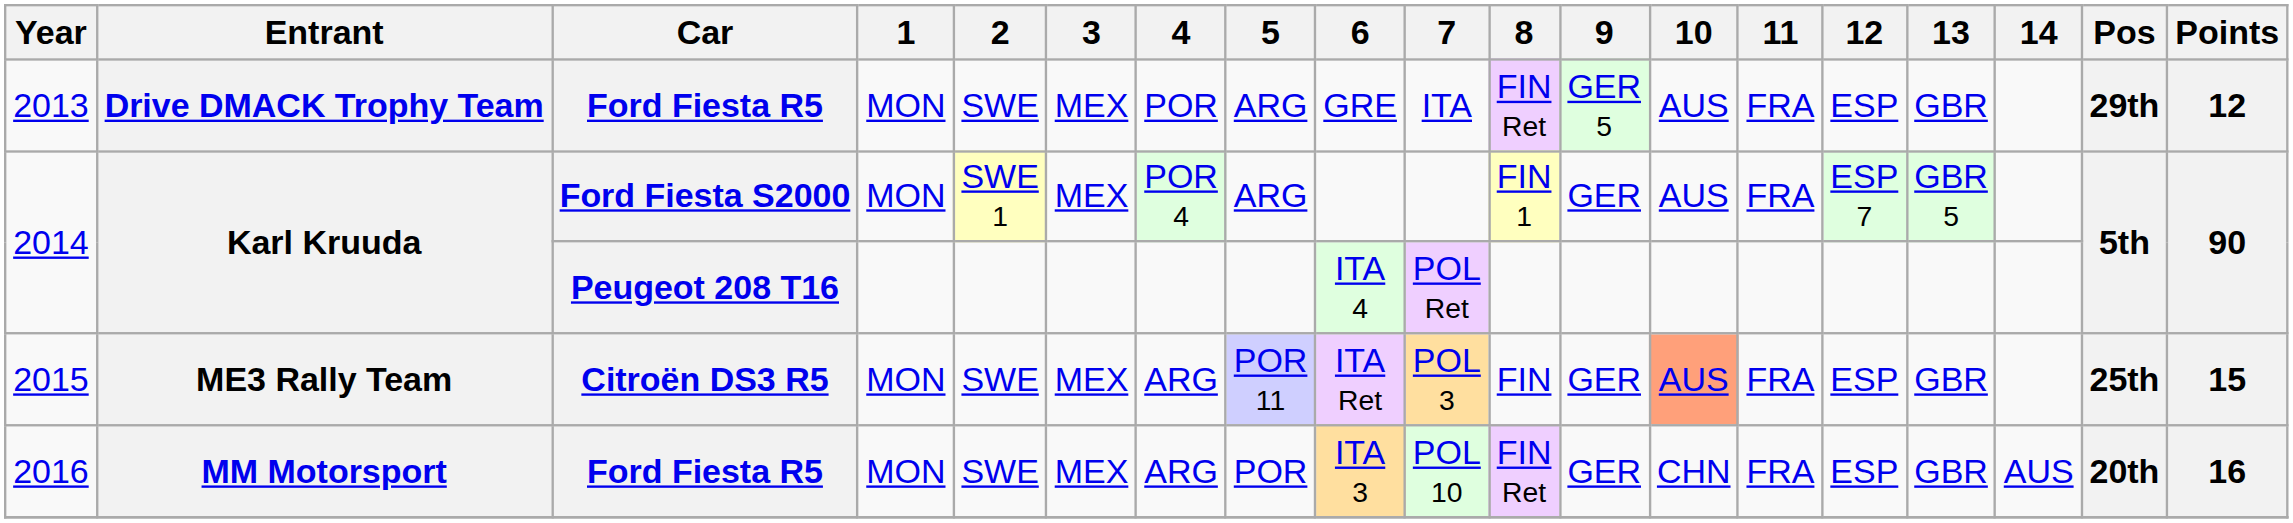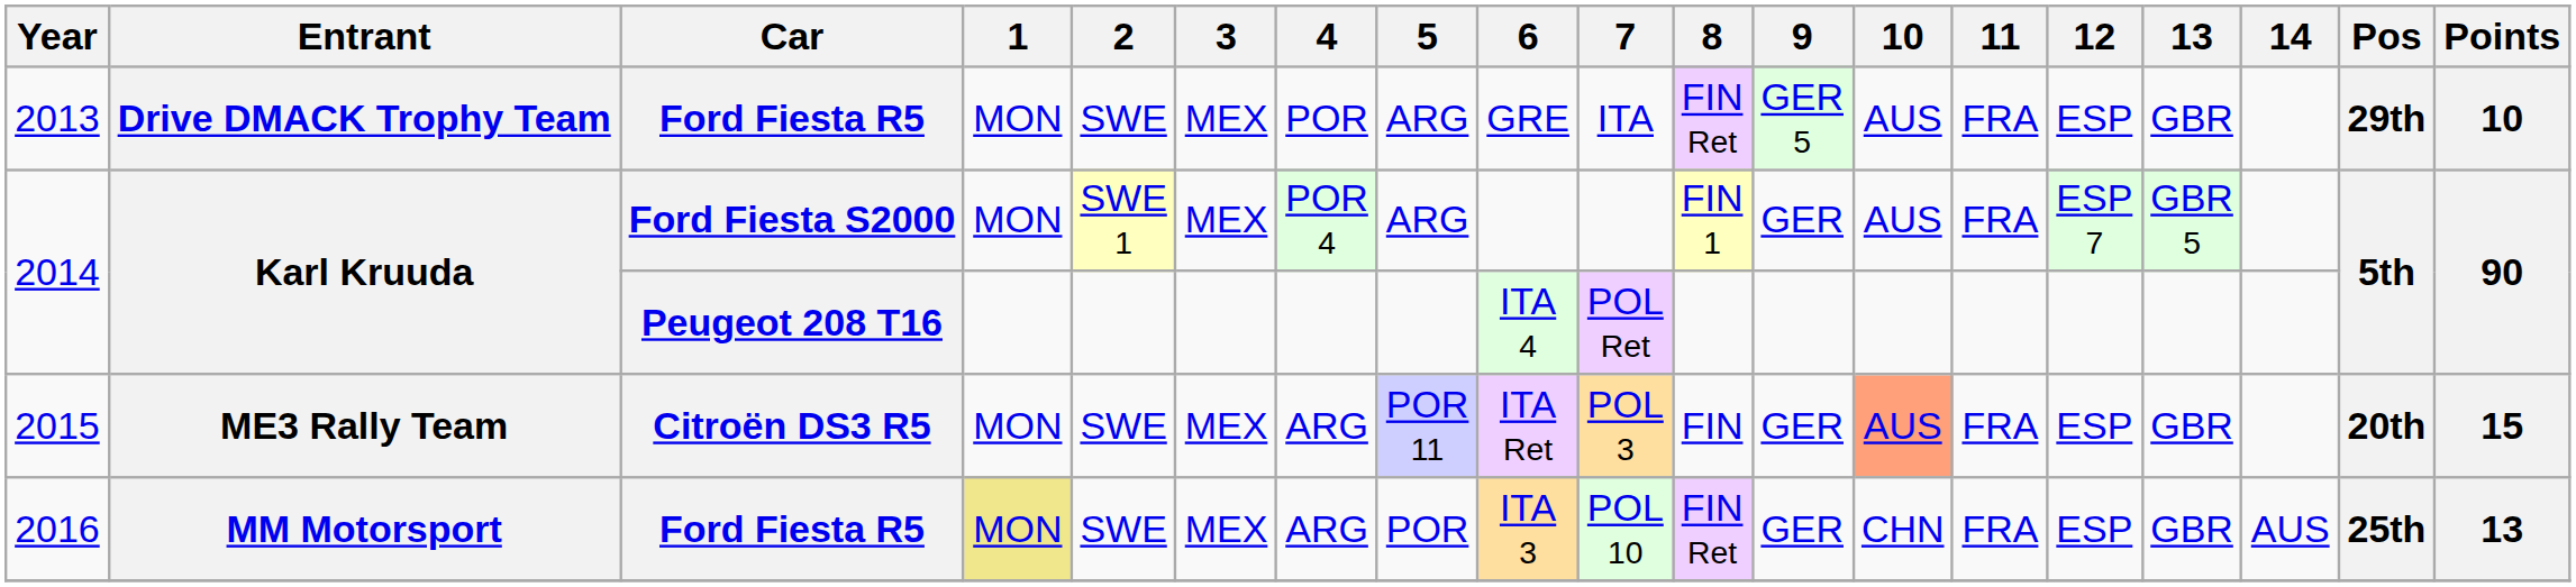2013 | Points: 12 -> 10
2015 | Pos: 25th -> 20th
2016 | 1: no background -> khaki background
2016 | Pos: 20th -> 25th
2016 | Points: 16 -> 13
